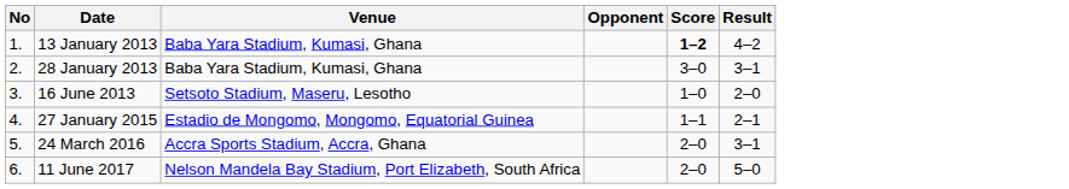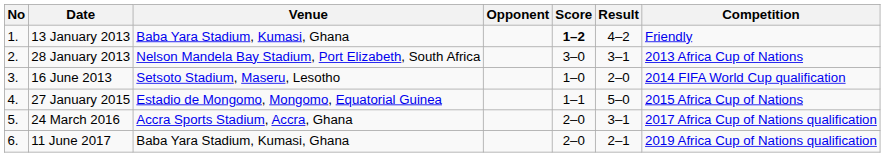+ column: Competition | Friendly | 2013 Africa Cup of Nations | 2014 FIFA World Cup qualification | 2015 Africa Cup of Nations | 2017 Africa Cup of Nations qualification | 2019 Africa Cup of Nations qualification
28 January 2013 | Venue: Baba Yara Stadium, Kumasi, Ghana -> Nelson Mandela Bay Stadium, Port Elizabeth, South Africa
27 January 2015 | Result: 2–1 -> 5–0
11 June 2017 | Venue: Nelson Mandela Bay Stadium, Port Elizabeth, South Africa -> Baba Yara Stadium, Kumasi, Ghana
11 June 2017 | Result: 5–0 -> 2–1
